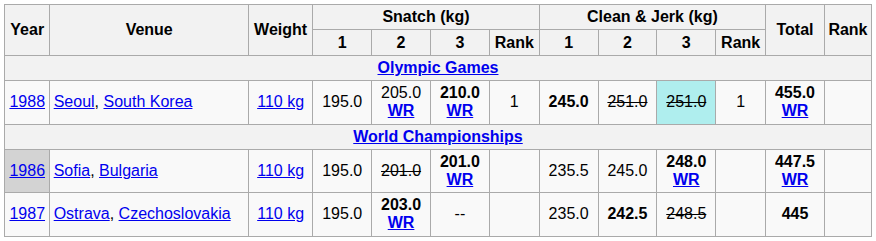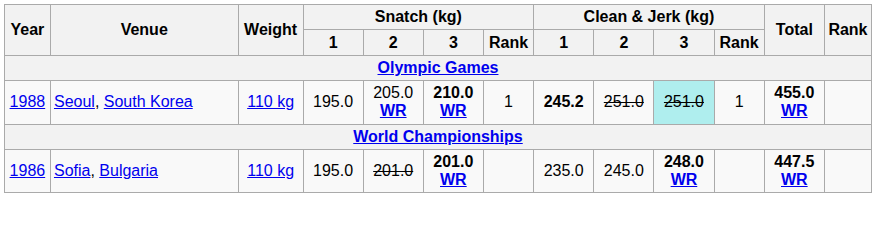Seoul, South Korea | Clean & Jerk (kg) / 1: 245.0 -> 245.2
Sofia, Bulgaria | Year: lightgrey background -> no background
Sofia, Bulgaria | Clean & Jerk (kg) / 1: 235.5 -> 235.0
- row: 1987 | Ostrava, Czechoslovakia | 110 kg | 195.0 | 203.0 WR | -- | 235.0 | 242.5 | 248.5 | 445
